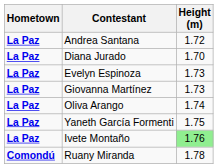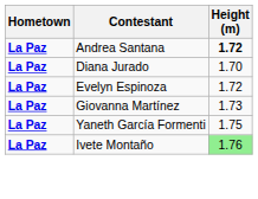Andrea Santana | Height (m): normal -> bold
Evelyn Espinoza | Height (m): 1.73 -> 1.72
- row: La Paz | Oliva Arango | 1.74
- row: Comondú | Ruany Miranda | 1.78
